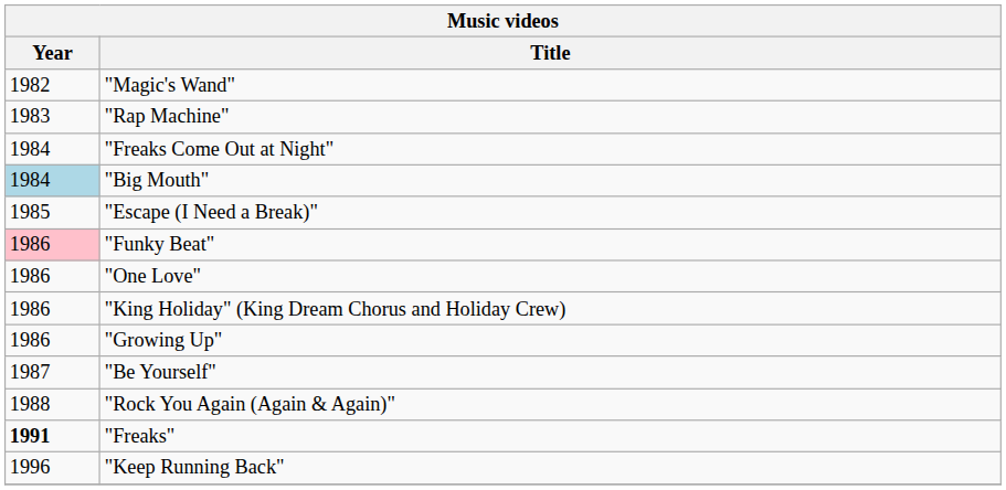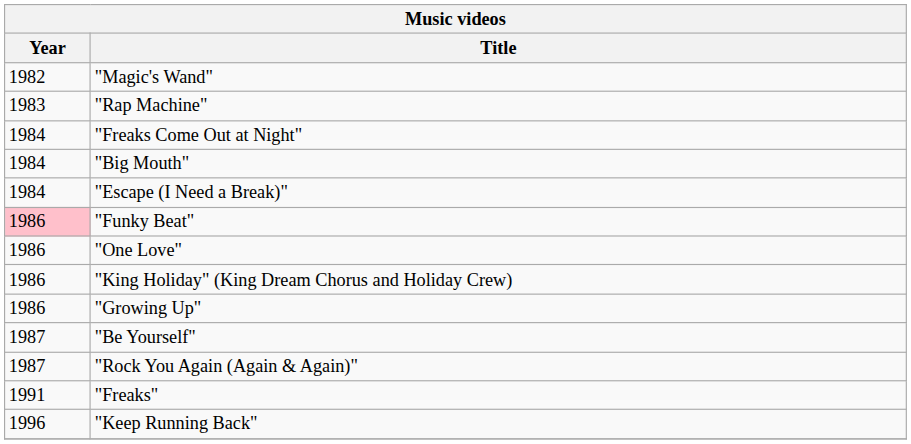"Big Mouth" | Year: lightblue background -> no background
"Escape (I Need a Break)" | Year: 1985 -> 1984
"Rock You Again (Again & Again)" | Year: 1988 -> 1987
"Freaks" | Year: bold -> normal
